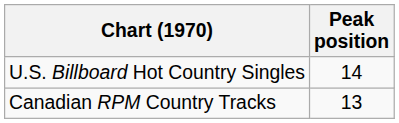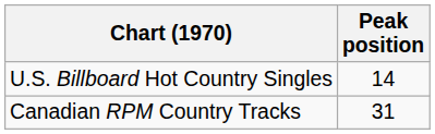Canadian RPM Country Tracks | Peak position: 13 -> 31
